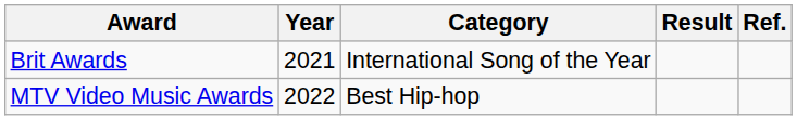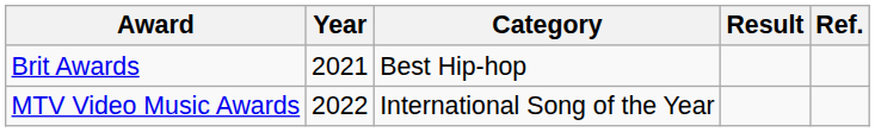Brit Awards | Category: International Song of the Year -> Best Hip-hop
MTV Video Music Awards | Category: Best Hip-hop -> International Song of the Year
